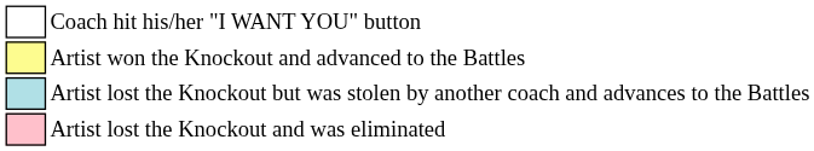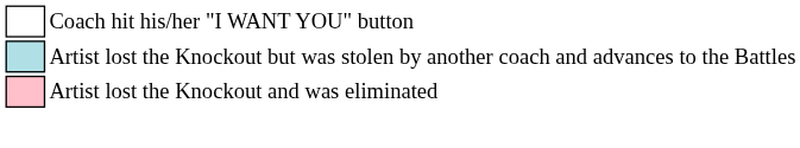- row: Artist won the Knockout and advanced to the Battles
